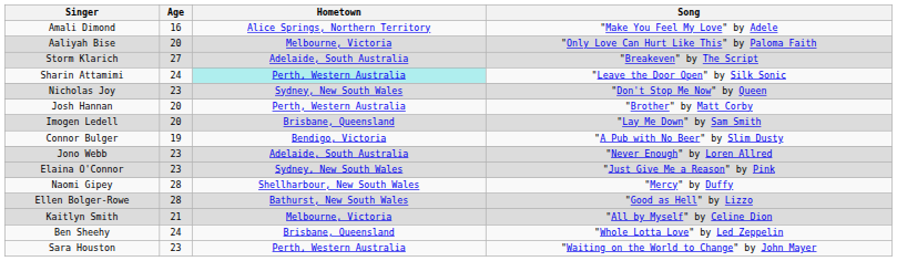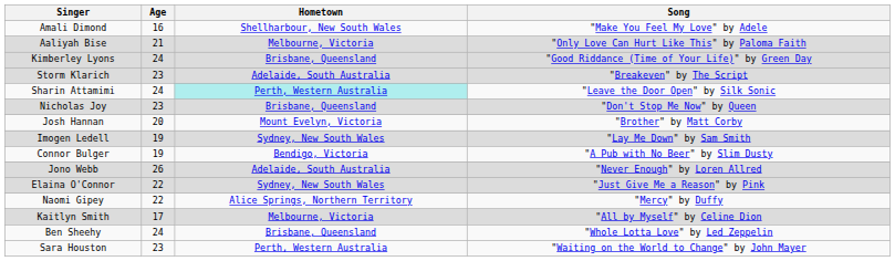Amali Dimond | Hometown: Alice Springs, Northern Territory -> Shellharbour, New South Wales
Aaliyah Bise | Age: 20 -> 21
+ row: Kimberley Lyons | 24 | Brisbane, Queensland | "Good Riddance (Time of Your Life)" by Green Day
Storm Klarich | Age: 27 -> 23
Nicholas Joy | Hometown: Sydney, New South Wales -> Brisbane, Queensland
Josh Hannan | Hometown: Perth, Western Australia -> Mount Evelyn, Victoria
Imogen Ledell | Age: 20 -> 19
Imogen Ledell | Hometown: Brisbane, Queensland -> Sydney, New South Wales
Jono Webb | Age: 23 -> 26
Elaina O'Connor | Age: 23 -> 22
Naomi Gipey | Age: 28 -> 22
Naomi Gipey | Hometown: Shellharbour, New South Wales -> Alice Springs, Northern Territory
- row: Ellen Bolger-Rowe | 28 | Bathurst, New South Wales | "Good as Hell" by Lizzo
Kaitlyn Smith | Age: 21 -> 17
